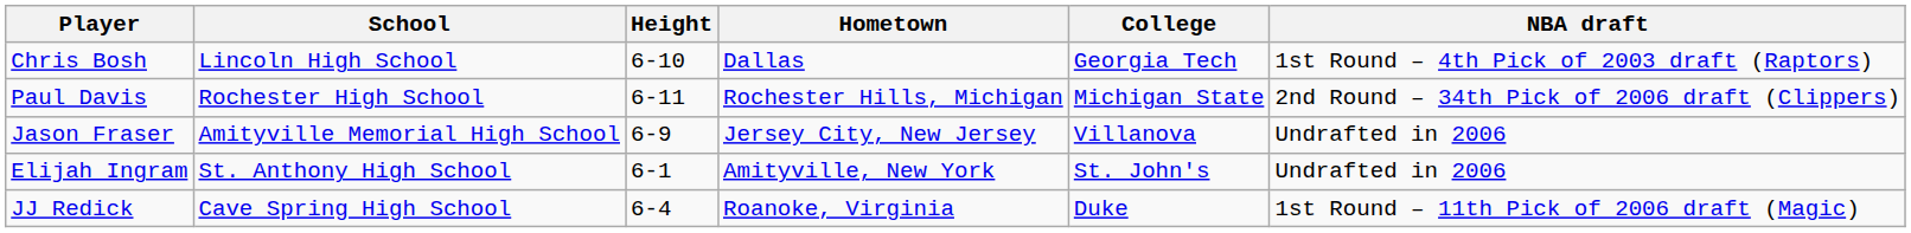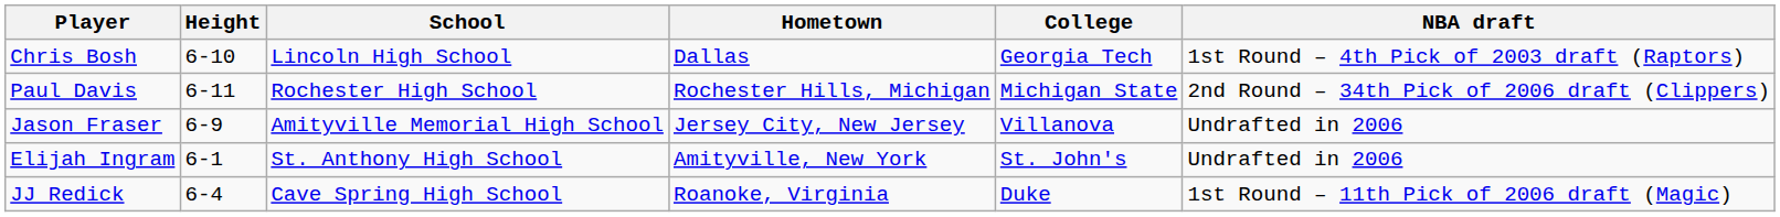columns swapped: Height <-> School
